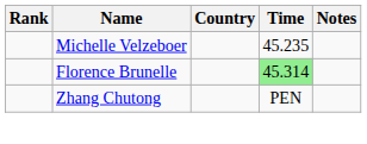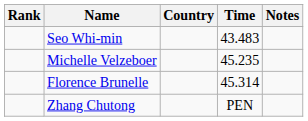+ row: Seo Whi-min | 43.483
Florence Brunelle | Time: lightgreen background -> no background
